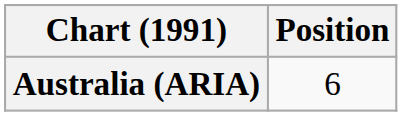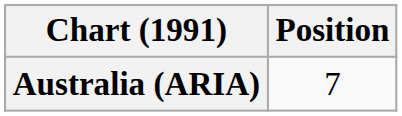Australia (ARIA) | Position: 6 -> 7
